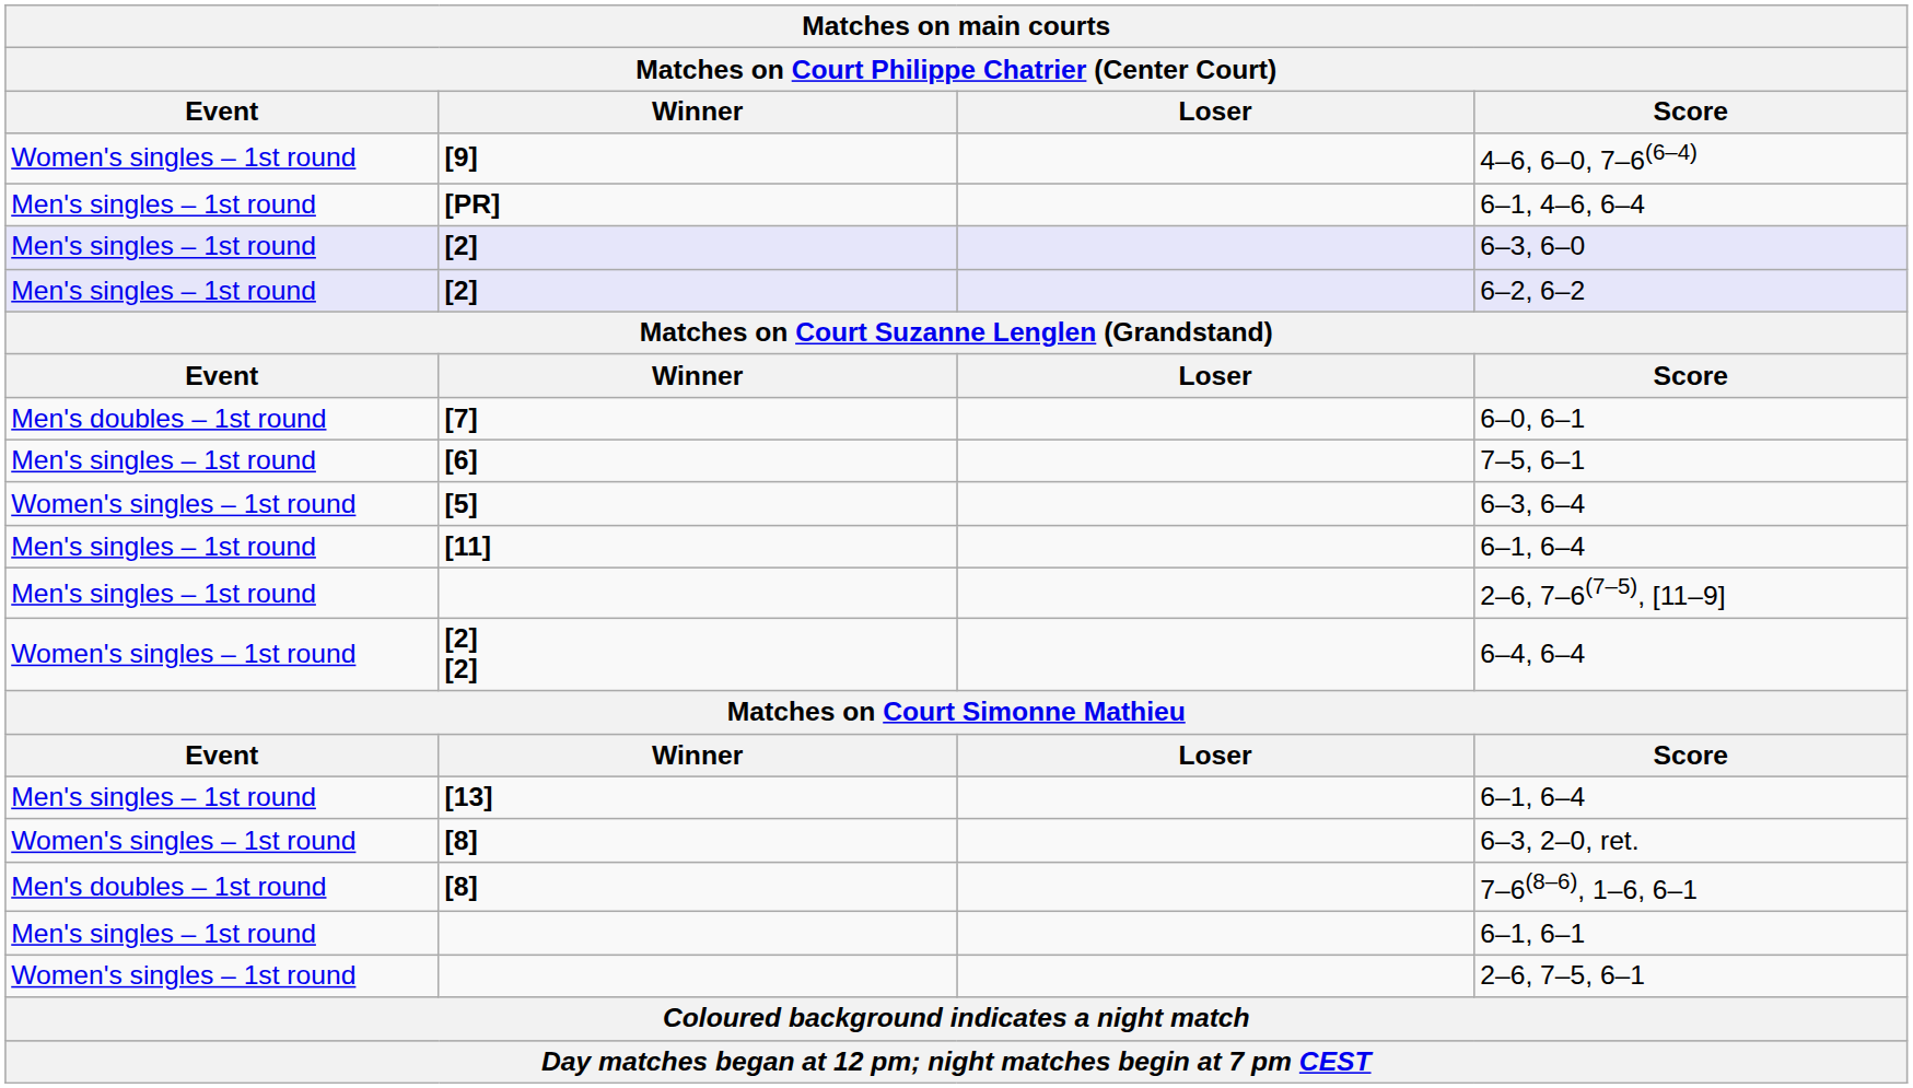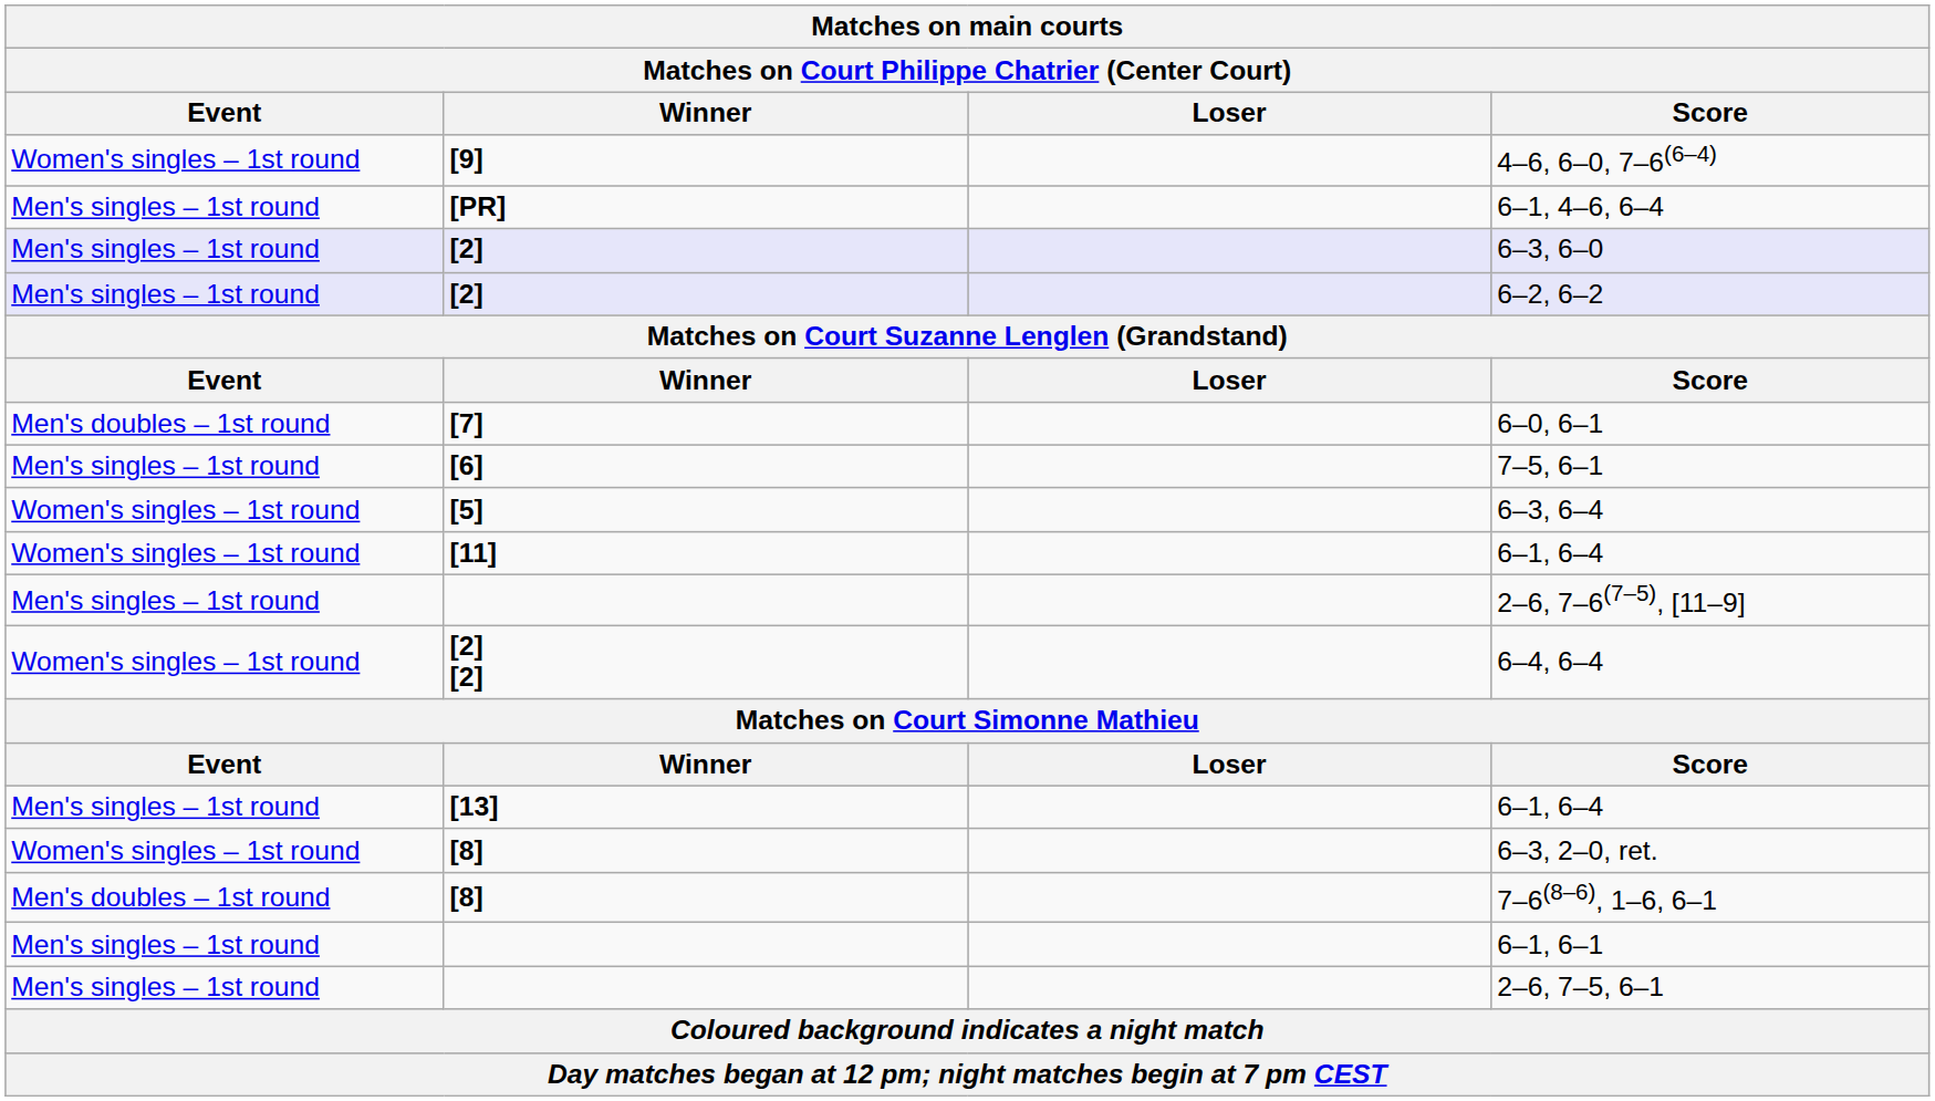[11] / 6–1, 6–4 | Event: Men's singles – 1st round -> Women's singles – 1st round
2–6, 7–5, 6–1 | Event: Women's singles – 1st round -> Men's singles – 1st round
